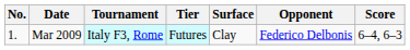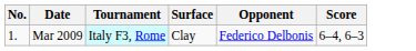- column: Tier | Futures
